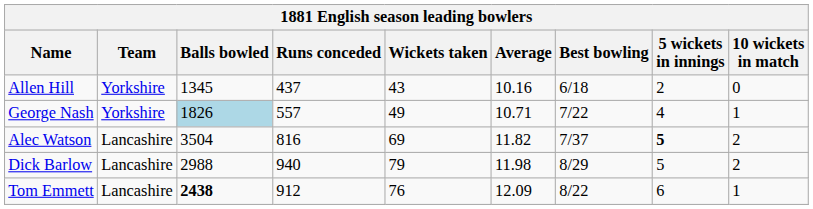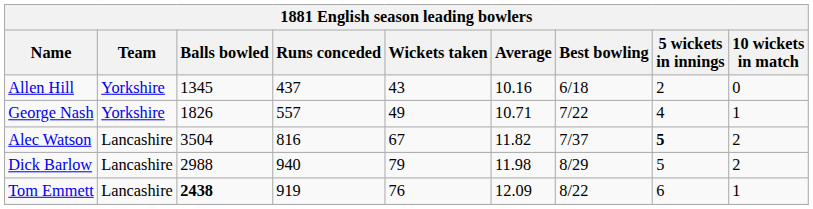George Nash | Balls bowled: lightblue background -> no background
Alec Watson | Wickets taken: 69 -> 67
Tom Emmett | Runs conceded: 912 -> 919
